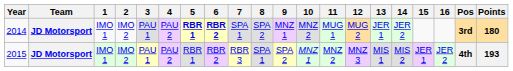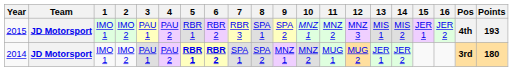rows swapped: 2014 <-> 2015
